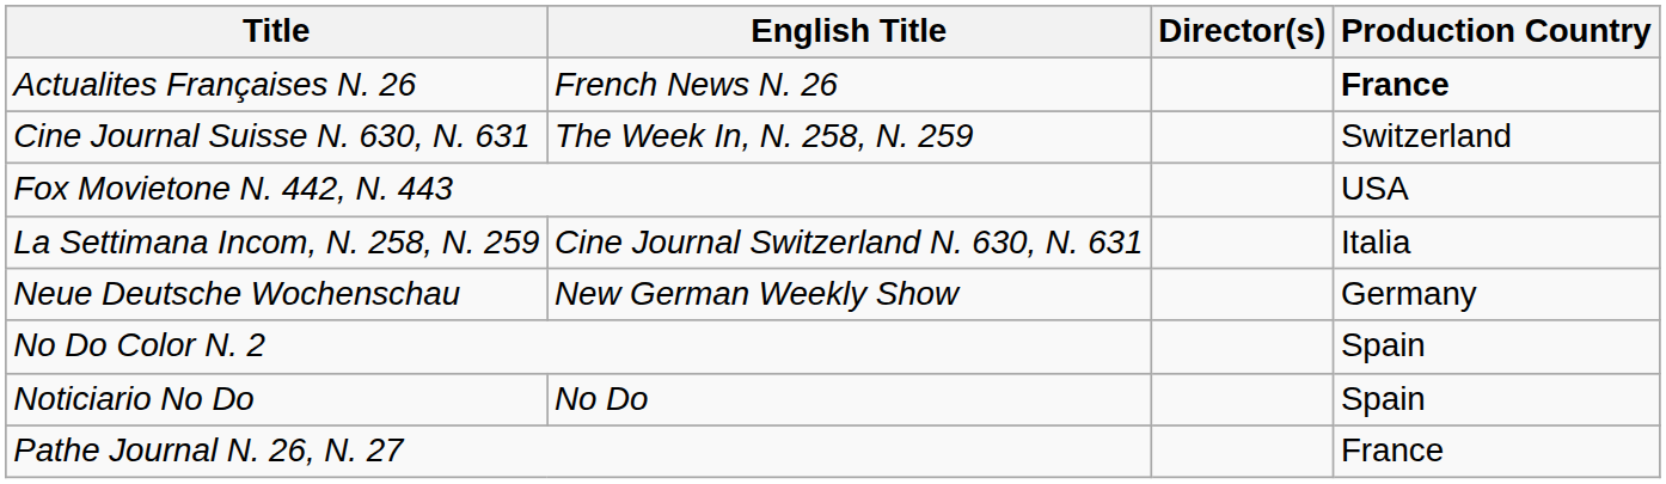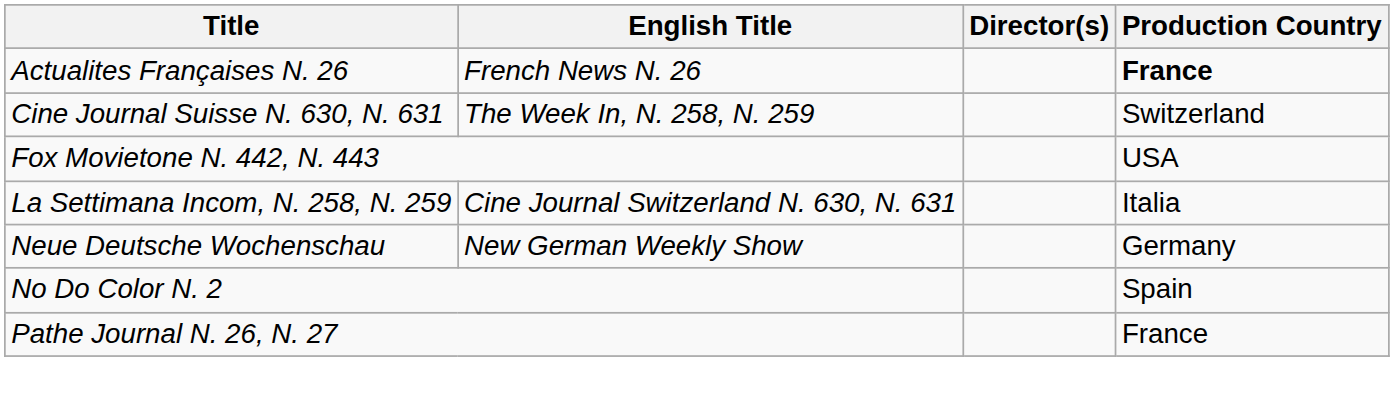- row: Noticiario No Do | No Do | Spain
